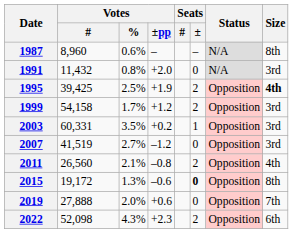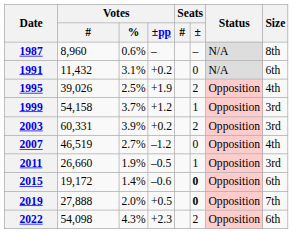1991 | Votes / %: 0.8% -> 3.1%
1991 | Votes / ±pp: +2.0 -> +0.2
1991 | Size: 3rd -> 6th
1995 | Votes / #: 39,425 -> 39,026
1995 | Size: bold -> normal
1999 | Votes / %: 1.7% -> 3.7%
1999 | Seats / ±: 2 -> 1
2003 | Votes / %: 3.5% -> 3.9%
2003 | Seats / ±: 1 -> 2
2007 | Votes / #: 41,519 -> 46,519
2007 | Size: 3rd -> 4th
2011 | Votes / #: 26,560 -> 26,660
2011 | Votes / %: 2.1% -> 1.9%
2011 | Votes / ±pp: –0.8 -> –0.5
2011 | Seats / ±: 2 -> 1
2011 | Size: 4th -> 3rd
2015 | Votes / %: 1.3% -> 1.4%
2015 | Size: 8th -> 6th
2019 | Votes / ±pp: +0.6 -> +0.5
2019 | Seats / ±: normal -> bold
2022 | Votes / #: 52,098 -> 54,098
